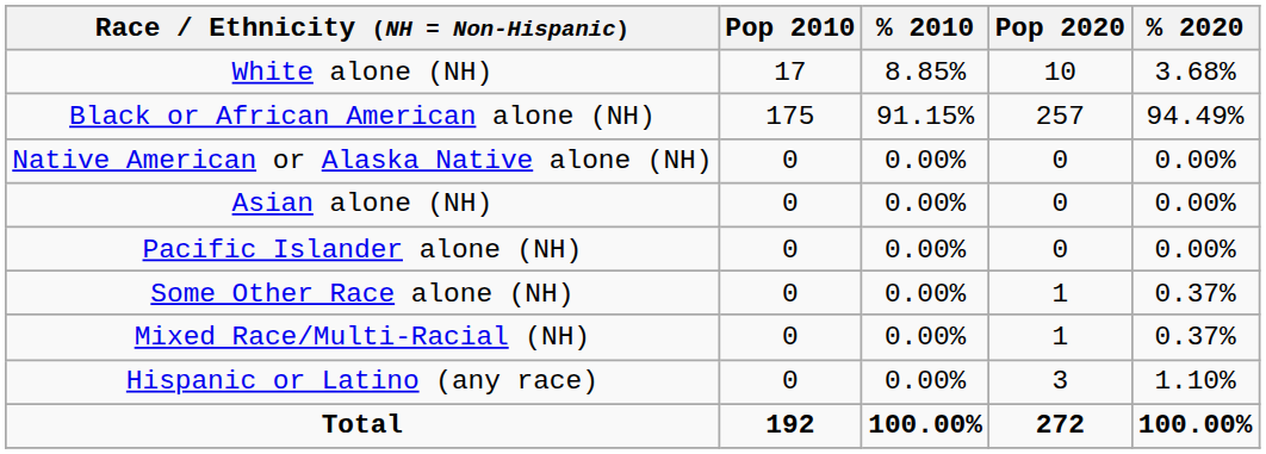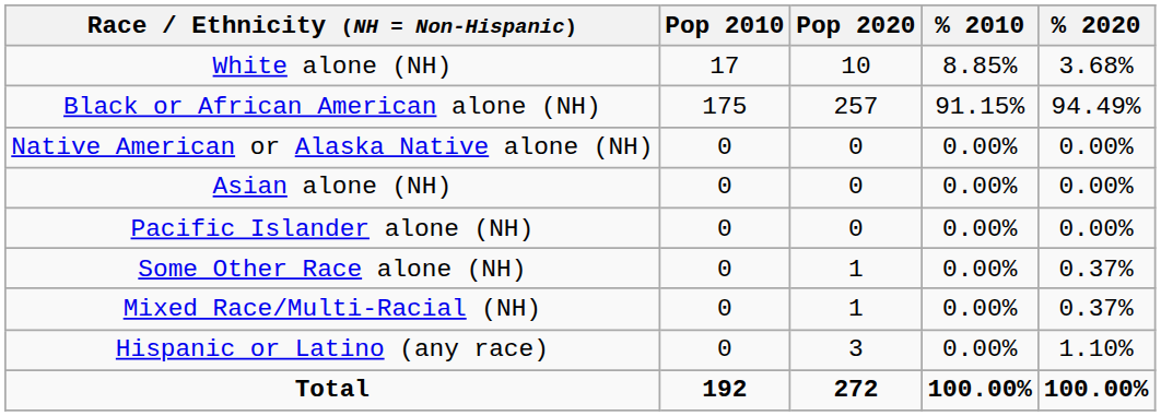columns swapped: Pop 2020 <-> % 2010
